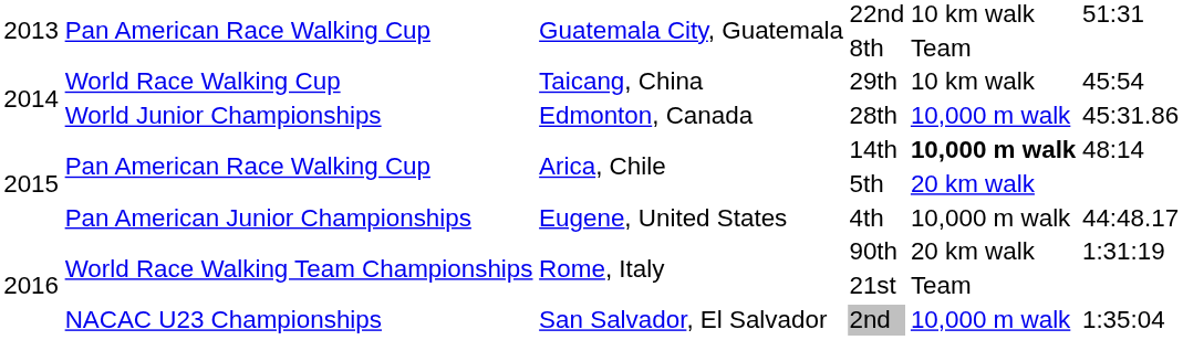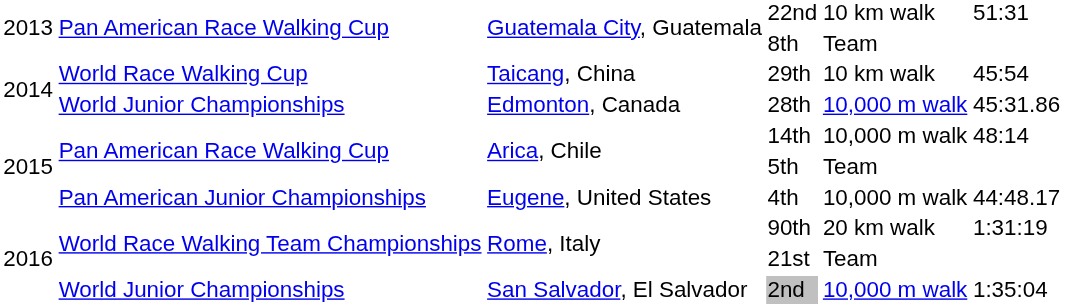14th | column 5: bold -> normal
5th | column 5: 20 km walk -> Team
2nd | column 2: NACAC U23 Championships -> World Junior Championships
